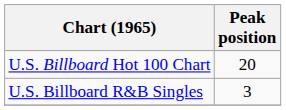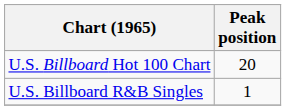U.S. Billboard R&B Singles | Peak position: 3 -> 1
